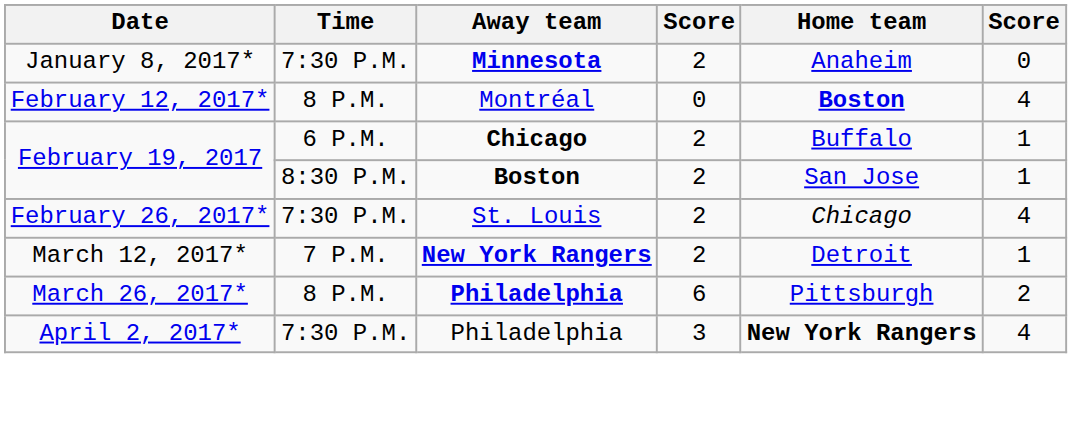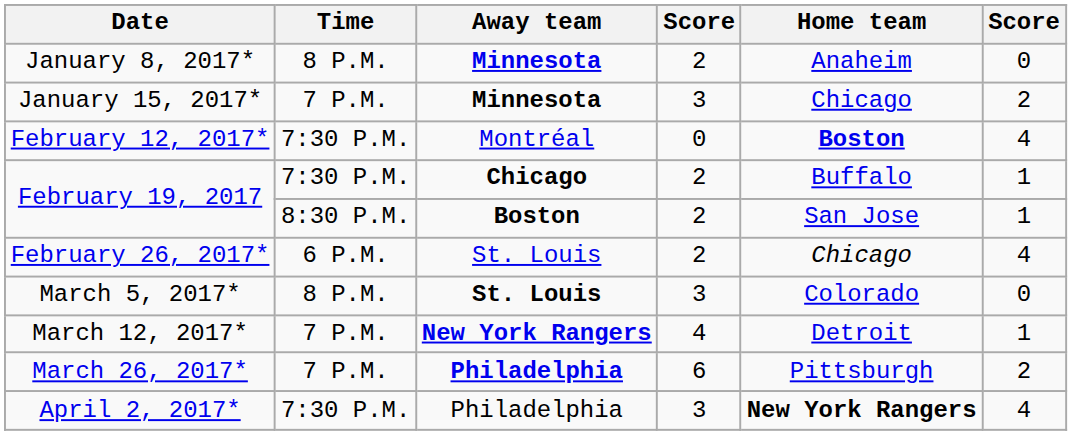January 8, 2017* | Time: 7:30 P.M. -> 8 P.M.
+ row: January 15, 2017* | 7 P.M. | Minnesota | 3 | Chicago | 2
February 12, 2017* | Time: 8 P.M. -> 7:30 P.M.
February 19, 2017 / Chicago | Time: 6 P.M. -> 7:30 P.M.
February 26, 2017* | Time: 7:30 P.M. -> 6 P.M.
+ row: March 5, 2017* | 8 P.M. | St. Louis | 3 | Colorado | 0
March 12, 2017* | column 4: 2 -> 4
March 26, 2017* | Time: 8 P.M. -> 7 P.M.
